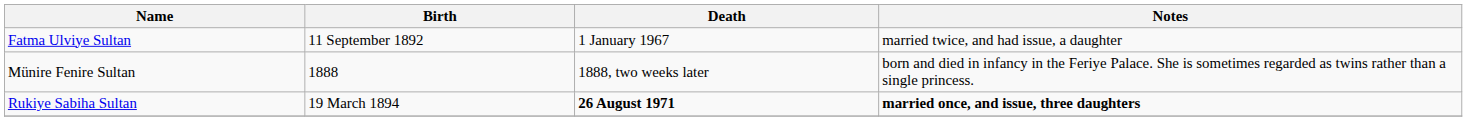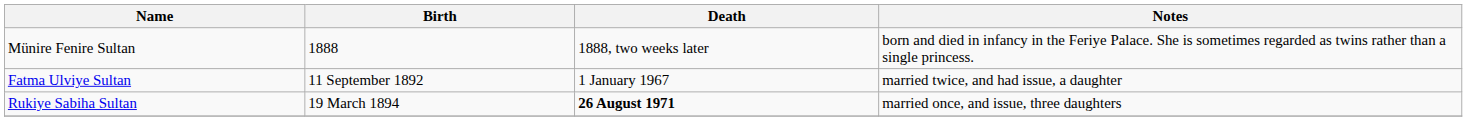rows swapped: Münire Fenire Sultan <-> Fatma Ulviye Sultan
Rukiye Sabiha Sultan | Notes: bold -> normal
